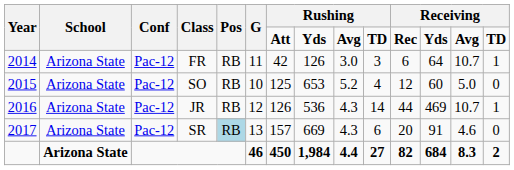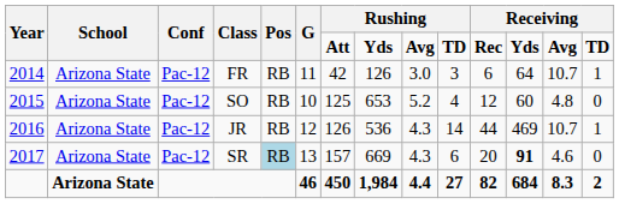SO | column 13: 5.0 -> 4.8
SR | column 12: normal -> bold
